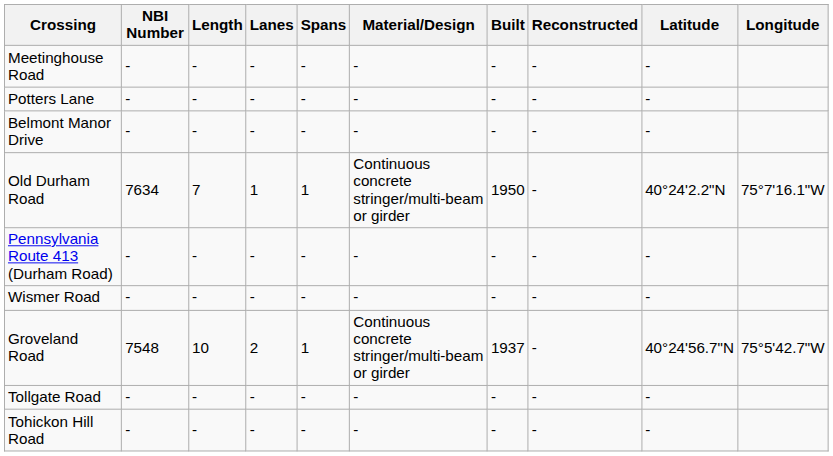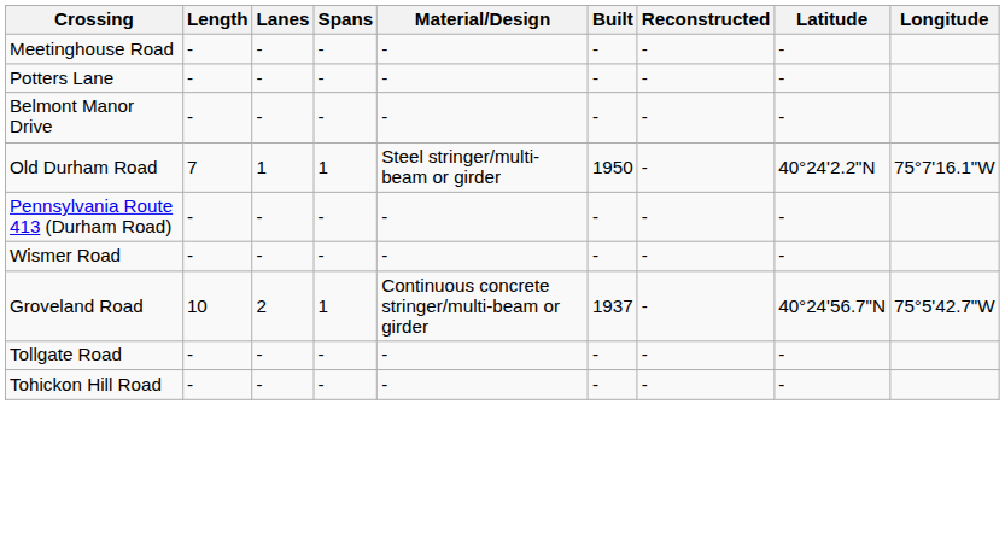- column: NBI Number | - | - | - | 7634 | - | - | 7548 | - | -
Old Durham Road | Material/Design: Continuous concrete stringer/multi-beam or girder -> Steel stringer/multi-beam or girder
